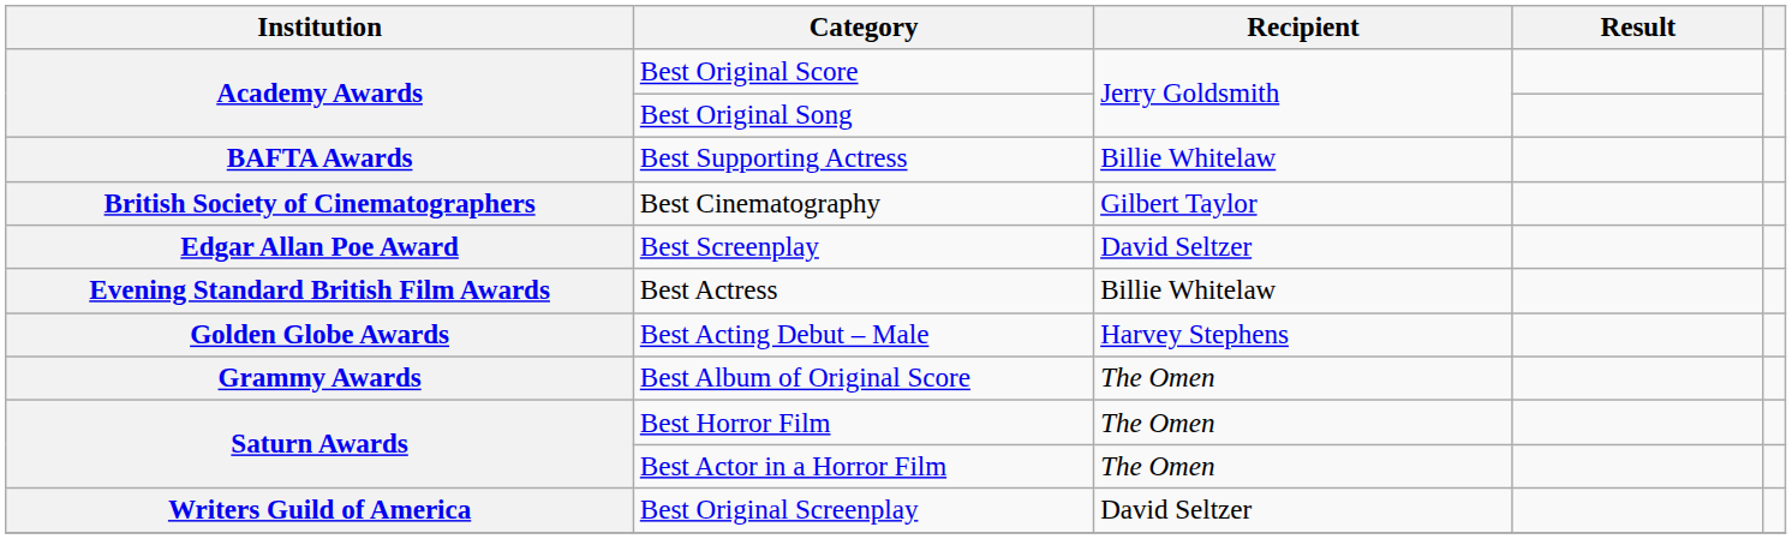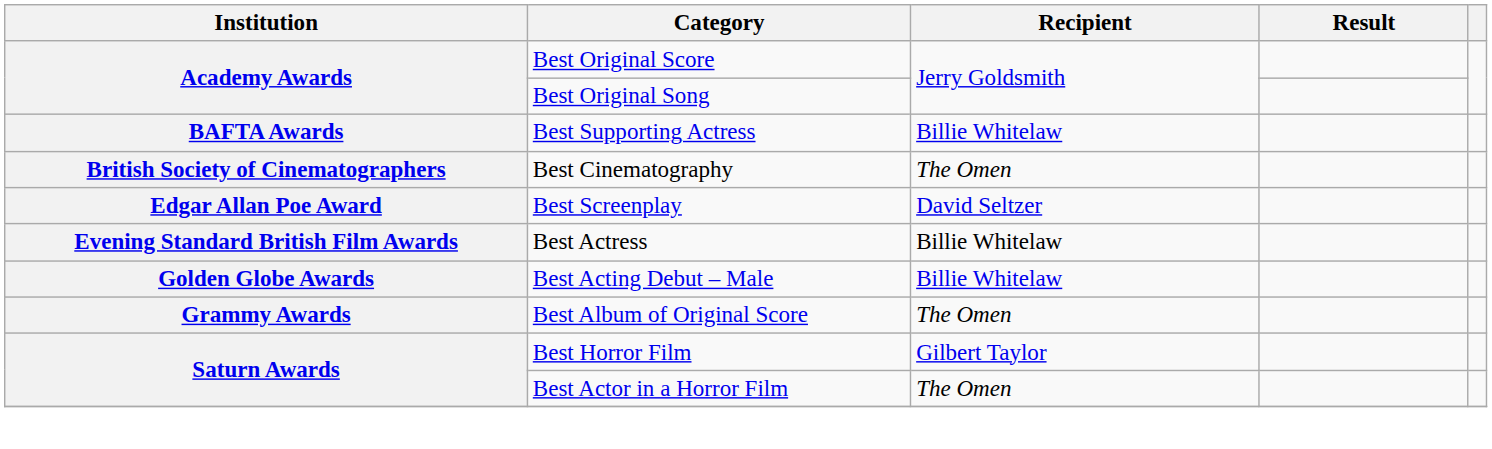Best Cinematography | Recipient: Gilbert Taylor -> The Omen
Best Acting Debut – Male | Recipient: Harvey Stephens -> Billie Whitelaw
Best Horror Film | Recipient: The Omen -> Gilbert Taylor
- row: Writers Guild of America | Best Original Screenplay | David Seltzer
